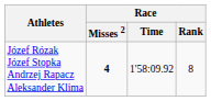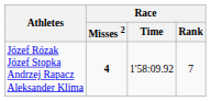Józef Rózak Józef Stopka Andrzej Rapacz Aleksander Klima | Race / Rank: 8 -> 7
